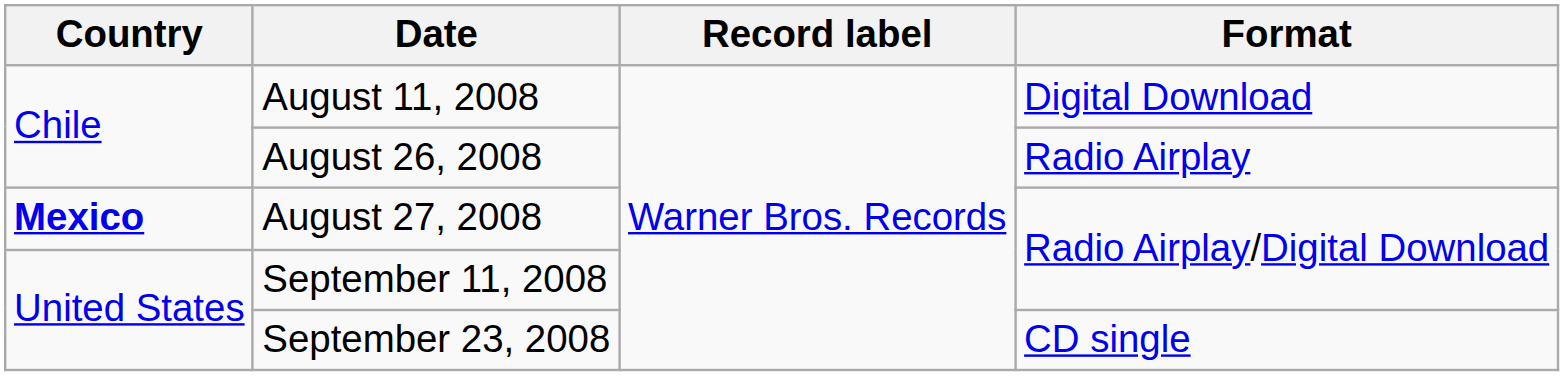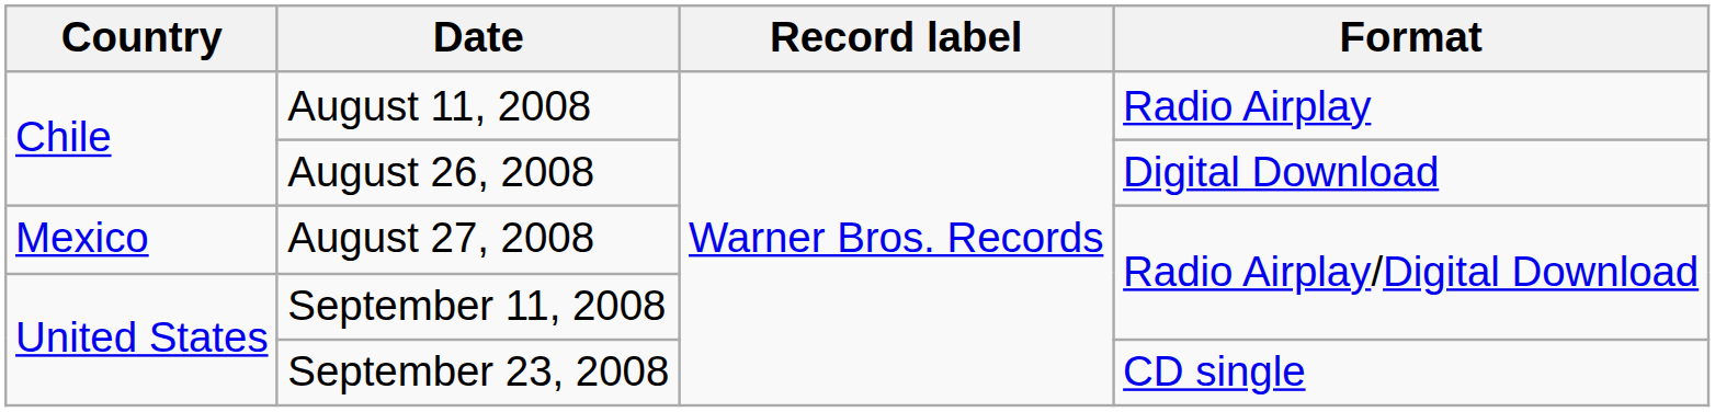August 11, 2008 | Format: Digital Download -> Radio Airplay
August 26, 2008 | Format: Radio Airplay -> Digital Download
August 27, 2008 | Country: bold -> normal
